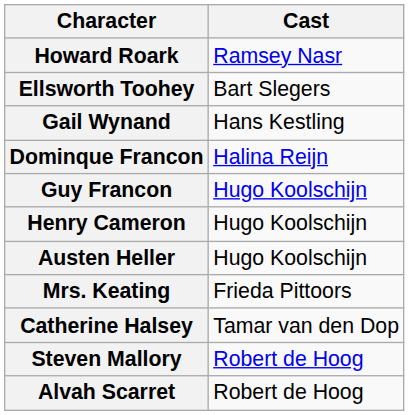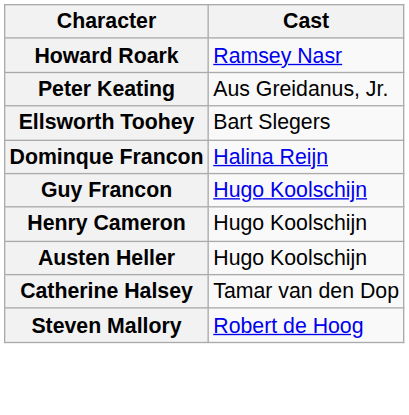+ row: Peter Keating | Aus Greidanus, Jr.
- row: Gail Wynand | Hans Kestling
- row: Mrs. Keating | Frieda Pittoors
- row: Alvah Scarret | Robert de Hoog
